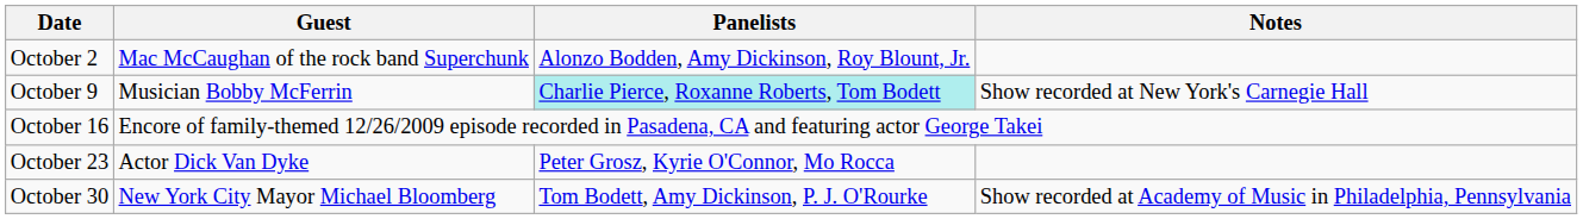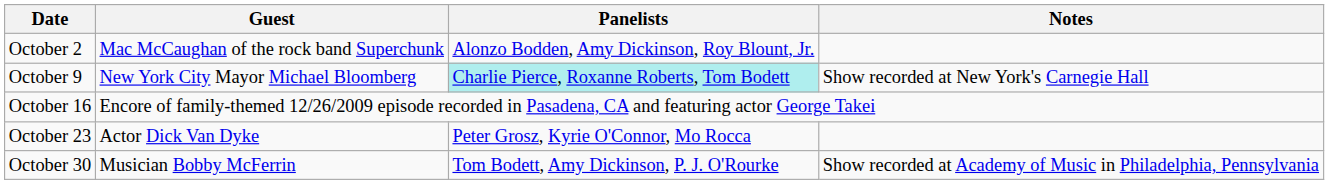October 9 | Guest: Musician Bobby McFerrin -> New York City Mayor Michael Bloomberg
October 30 | Guest: New York City Mayor Michael Bloomberg -> Musician Bobby McFerrin
